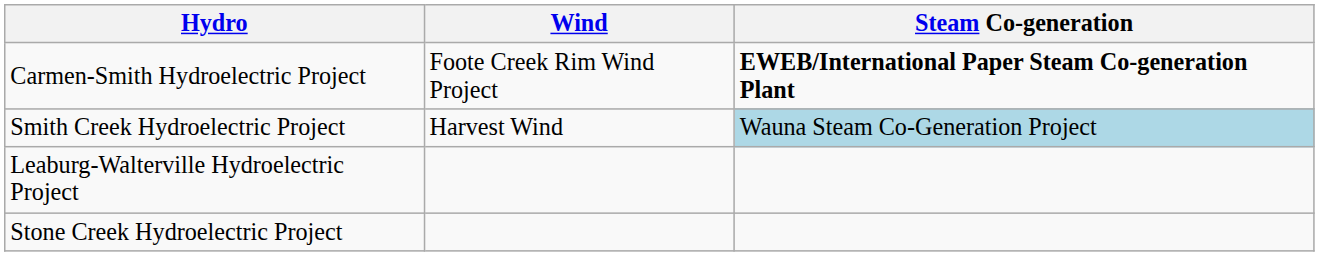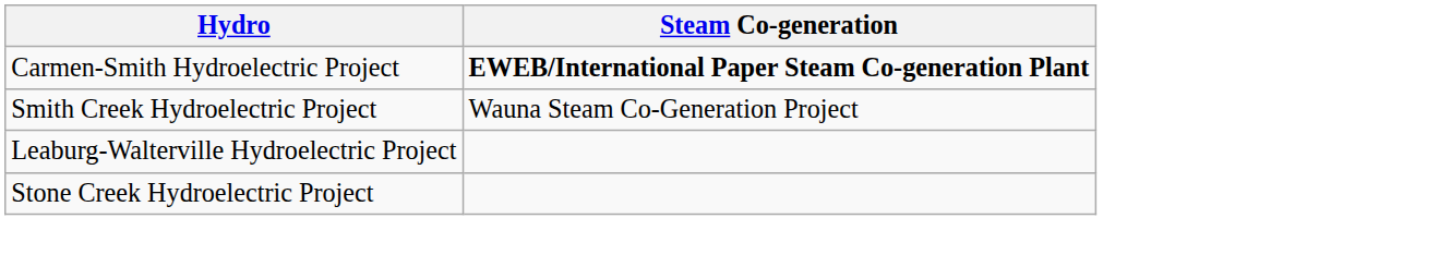- column: Wind | Foote Creek Rim Wind Project | Harvest Wind
Smith Creek Hydroelectric Project | Steam Co-generation: lightblue background -> no background
